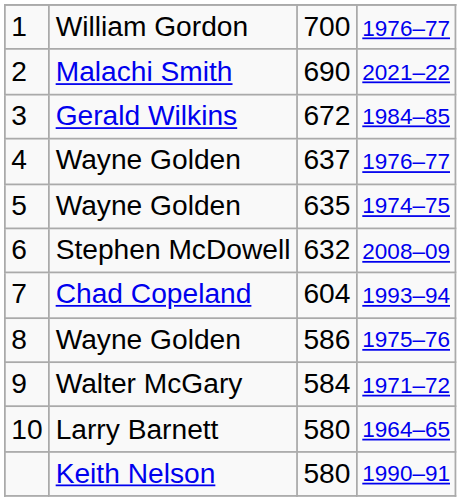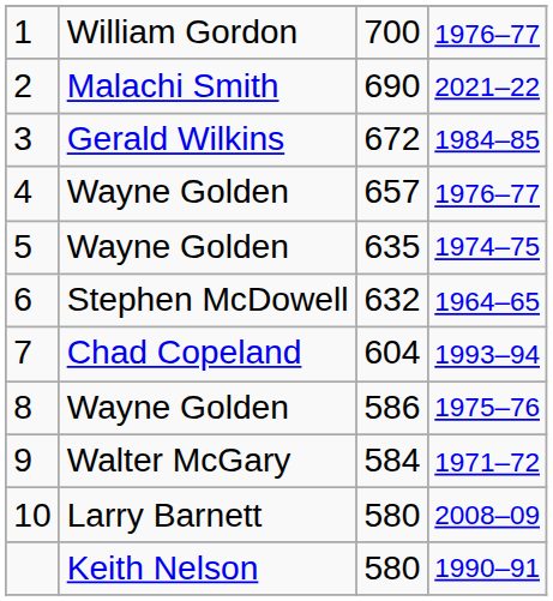4 | column 3: 637 -> 657
6 | column 4: 2008–09 -> 1964–65
10 | column 4: 1964–65 -> 2008–09
